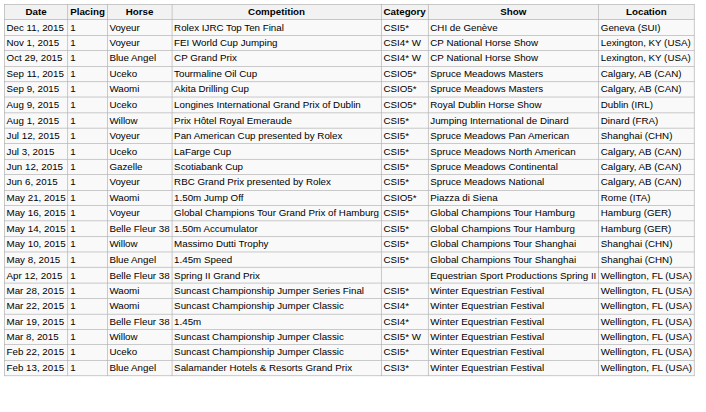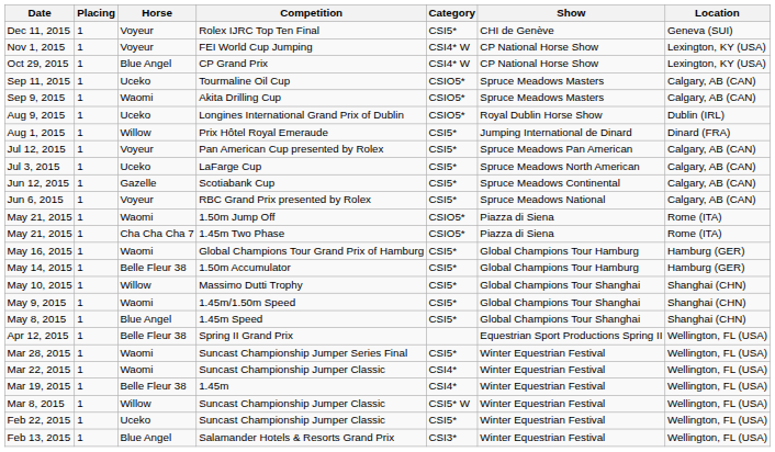Jul 12, 2015 | Location: Shanghai (CHN) -> Calgary, AB (CAN)
+ row: May 21, 2015 | 1 | Cha Cha Cha 7 | 1.45m Two Phase | CSIO5* | Piazza di Siena | Rome (ITA)
May 16, 2015 | Horse: Voyeur -> Waomi
+ row: May 9, 2015 | 1 | Waomi | 1.45m/1.50m Speed | CSI5* | Global Champions Tour Shanghai | Shanghai (CHN)
